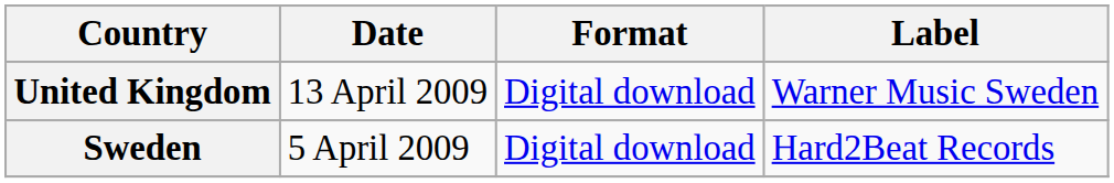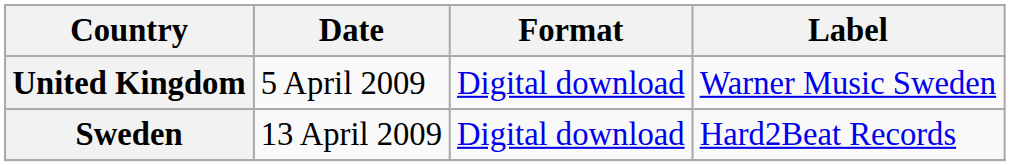United Kingdom | Date: 13 April 2009 -> 5 April 2009
Sweden | Date: 5 April 2009 -> 13 April 2009
